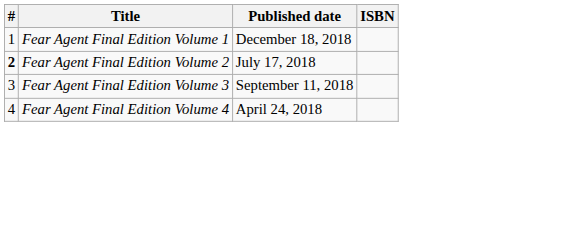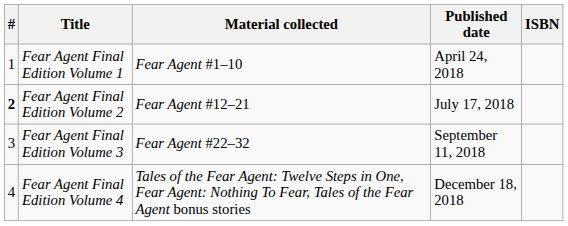+ column: Material collected | Fear Agent #1–10 | Fear Agent #12–21 | Fear Agent #22–32 | Tales of the Fear Agent: Twelve Steps in One, Fear Agent: Nothing To Fear, Tales of the Fear Agent bonus stories
Fear Agent Final Edition Volume 1 | Published date: December 18, 2018 -> April 24, 2018
Fear Agent Final Edition Volume 4 | Published date: April 24, 2018 -> December 18, 2018
